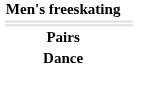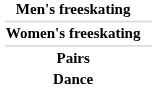+ row: Women's freeskating
